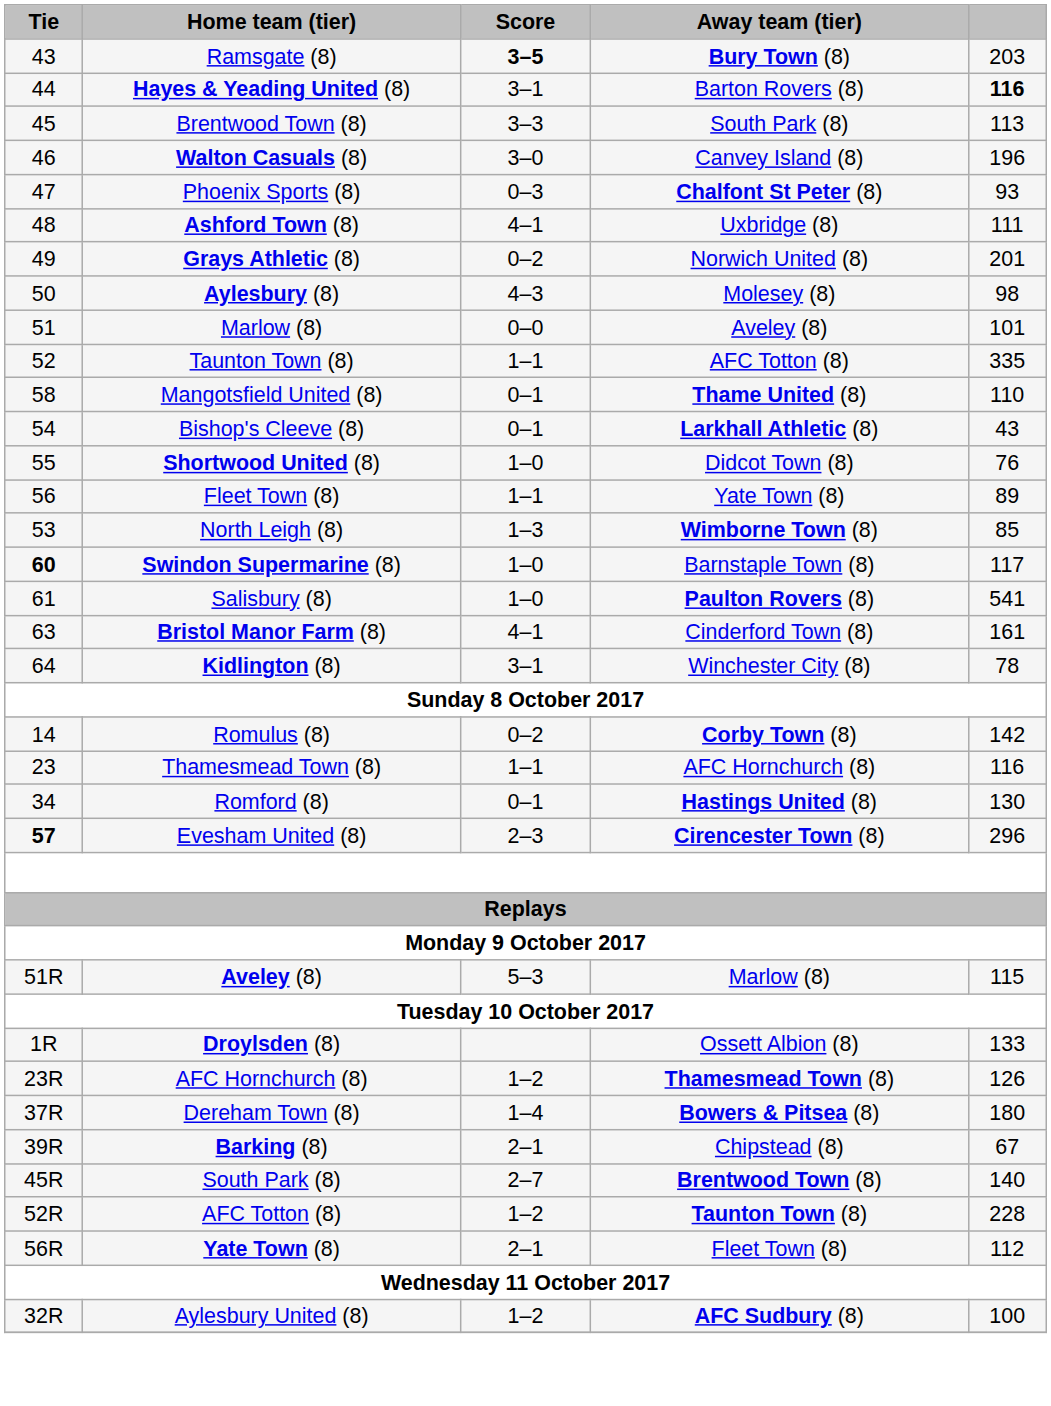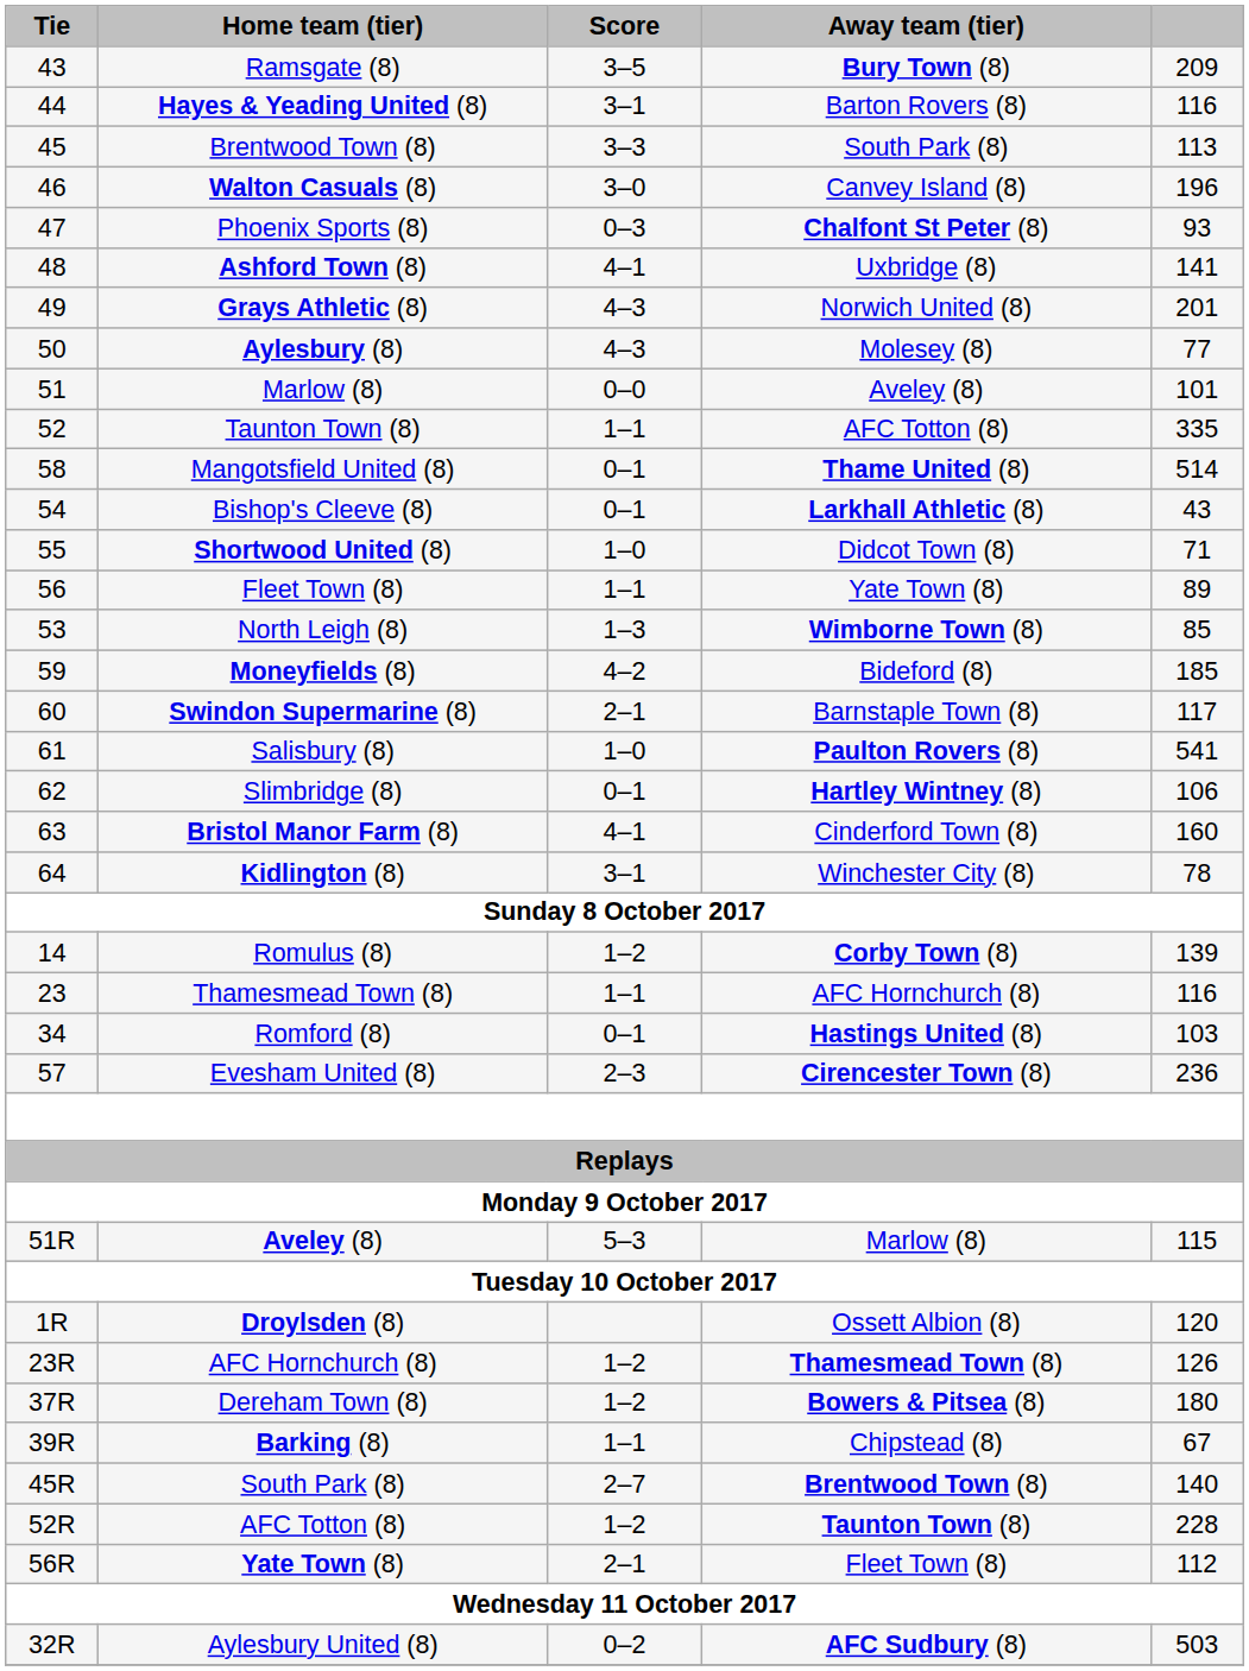Ramsgate (8) | Score: bold -> normal
Ramsgate (8) | column 5: 203 -> 209
Hayes & Yeading United (8) | column 5: bold -> normal
Ashford Town (8) | column 5: 111 -> 141
Grays Athletic (8) | Score: 0–2 -> 4–3
Aylesbury (8) | column 5: 98 -> 77
Mangotsfield United (8) | column 5: 110 -> 514
Shortwood United (8) | column 5: 76 -> 71
+ row: 59 | Moneyfields (8) | 4–2 | Bideford (8) | 185
Swindon Supermarine (8) | Tie: bold -> normal
Swindon Supermarine (8) | Score: 1–0 -> 2–1
+ row: 62 | Slimbridge (8) | 0–1 | Hartley Wintney (8) | 106
Bristol Manor Farm (8) | column 5: 161 -> 160
Romulus (8) | Score: 0–2 -> 1–2
Romulus (8) | column 5: 142 -> 139
Romford (8) | column 5: 130 -> 103
Evesham United (8) | Tie: bold -> normal
Evesham United (8) | column 5: 296 -> 236
Droylsden (8) | column 5: 133 -> 120
Dereham Town (8) | Score: 1–4 -> 1–2
Barking (8) | Score: 2–1 -> 1–1
Aylesbury United (8) | Score: 1–2 -> 0–2
Aylesbury United (8) | column 5: 100 -> 503
